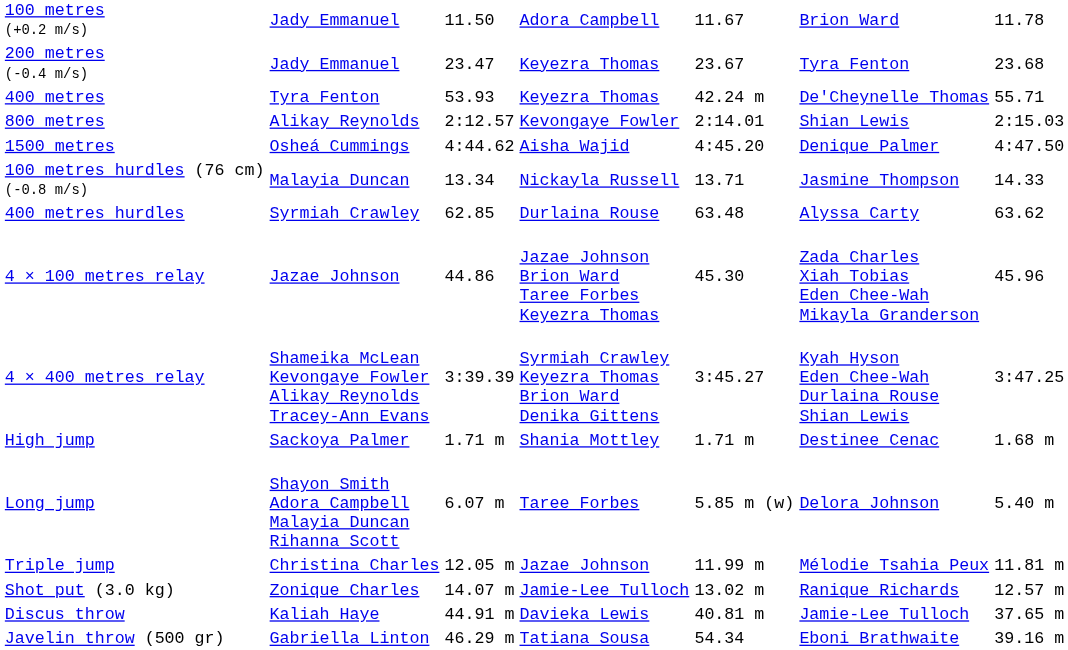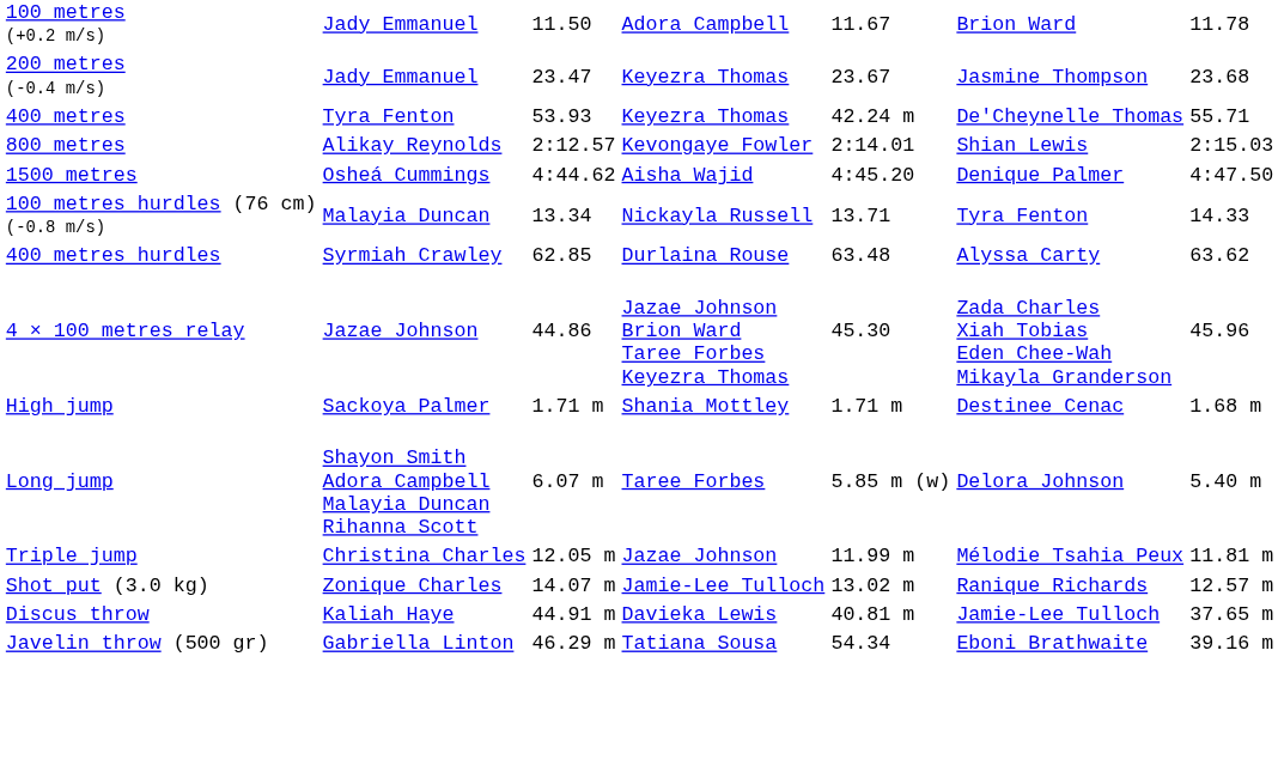200 metres (-0.4 m/s) | column 6: Tyra Fenton -> Jasmine Thompson
100 metres hurdles (76 cm) (-0.8 m/s) | column 6: Jasmine Thompson -> Tyra Fenton
- row: 4 × 400 metres relay | Shameika McLean Kevongaye Fowler Alikay Reynolds Tracey-Ann Evans | 3:39.39 | Syrmiah Crawley Keyezra Thomas Brion Ward Denika Gittens | 3:45.27 | Kyah Hyson Eden Chee-Wah Durlaina Rouse Shian Lewis | 3:47.25
